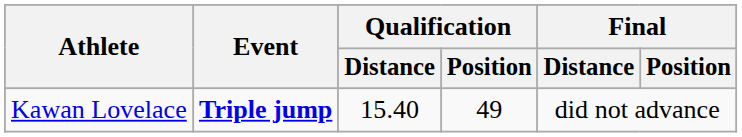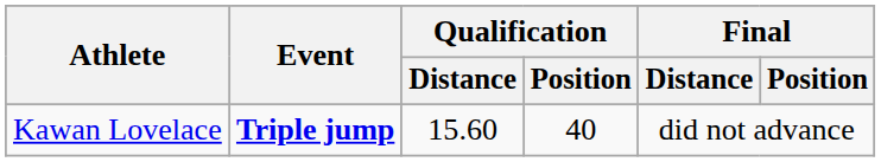Kawan Lovelace | Qualification / Distance: 15.40 -> 15.60
Kawan Lovelace | Qualification / Position: 49 -> 40
